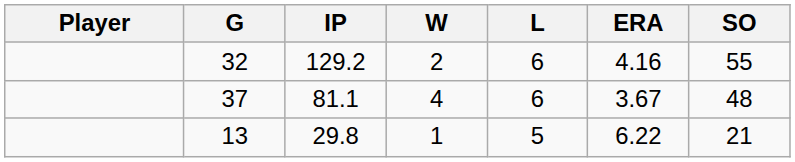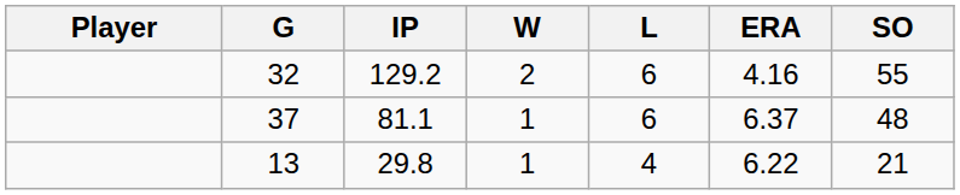37 | W: 4 -> 1
37 | ERA: 3.67 -> 6.37
13 | L: 5 -> 4
